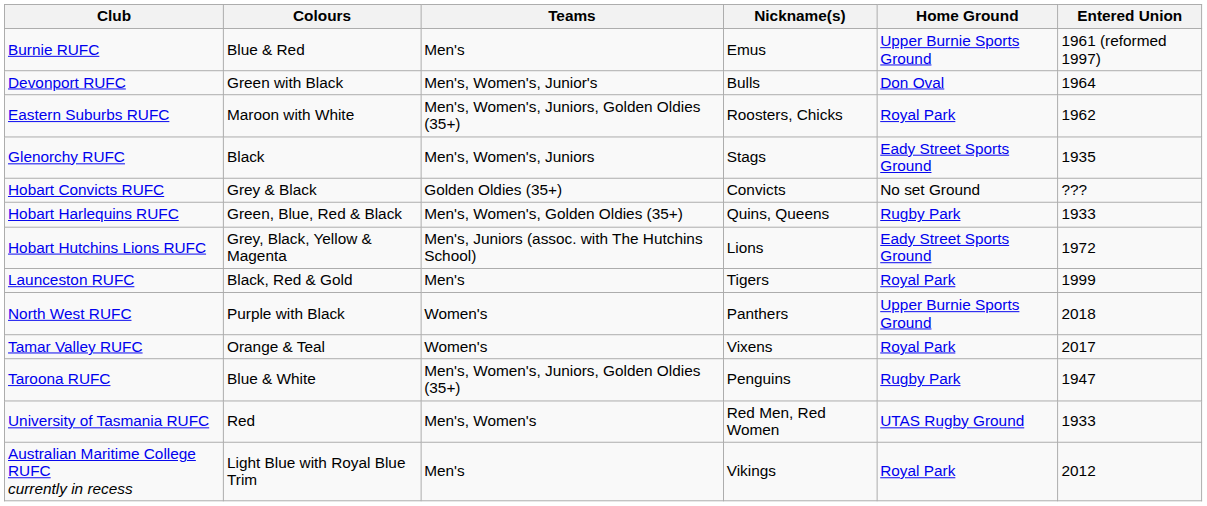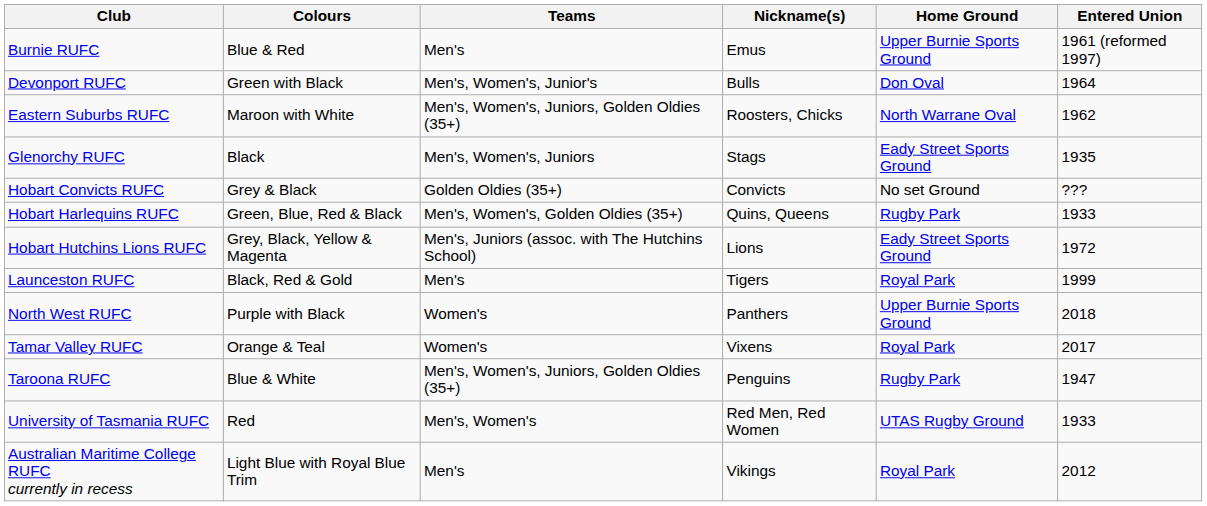Eastern Suburbs RUFC | Home Ground: Royal Park -> North Warrane Oval
